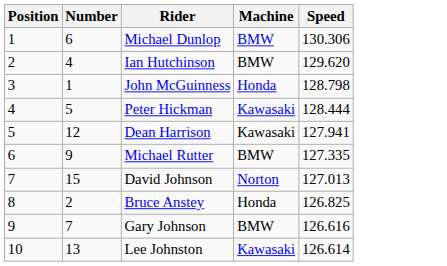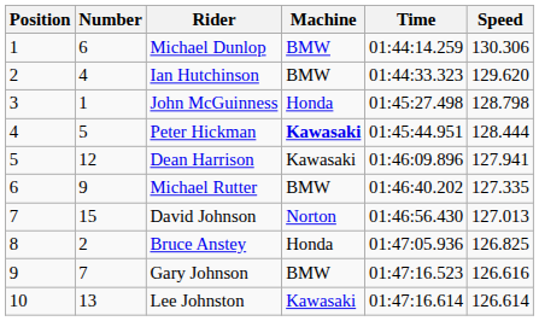+ column: Time | 01:44:14.259 | 01:44:33.323 | 01:45:27.498 | 01:45:44.951 | 01:46:09.896 | 01:46:40.202 | 01:46:56.430 | 01:47:05.936 | 01:47:16.523 | 01:47:16.614
Peter Hickman | Machine: normal -> bold
